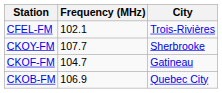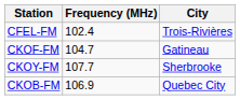CFEL-FM | Frequency (MHz): 102.1 -> 102.4
rows swapped: CKOY-FM <-> CKOF-FM
